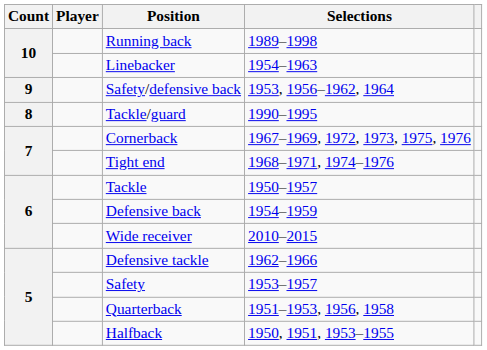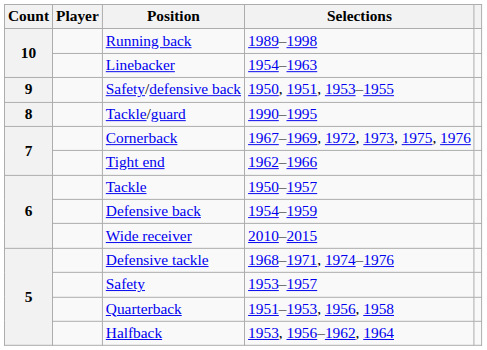Safety/defensive back | Selections: 1953, 1956–1962, 1964 -> 1950, 1951, 1953–1955
Tight end | Selections: 1968–1971, 1974–1976 -> 1962–1966
Defensive tackle | Selections: 1962–1966 -> 1968–1971, 1974–1976
Halfback | Selections: 1950, 1951, 1953–1955 -> 1953, 1956–1962, 1964
